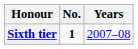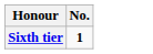- column: Years | 2007–08
